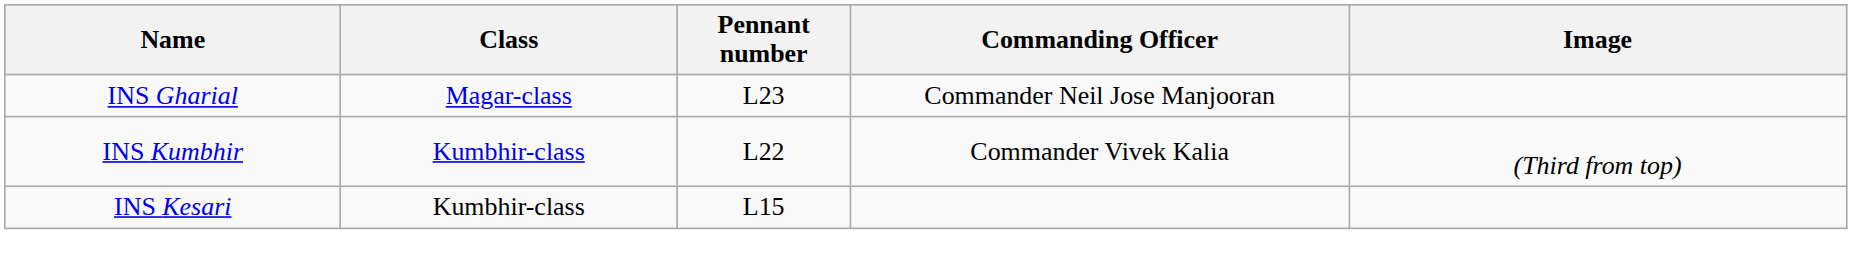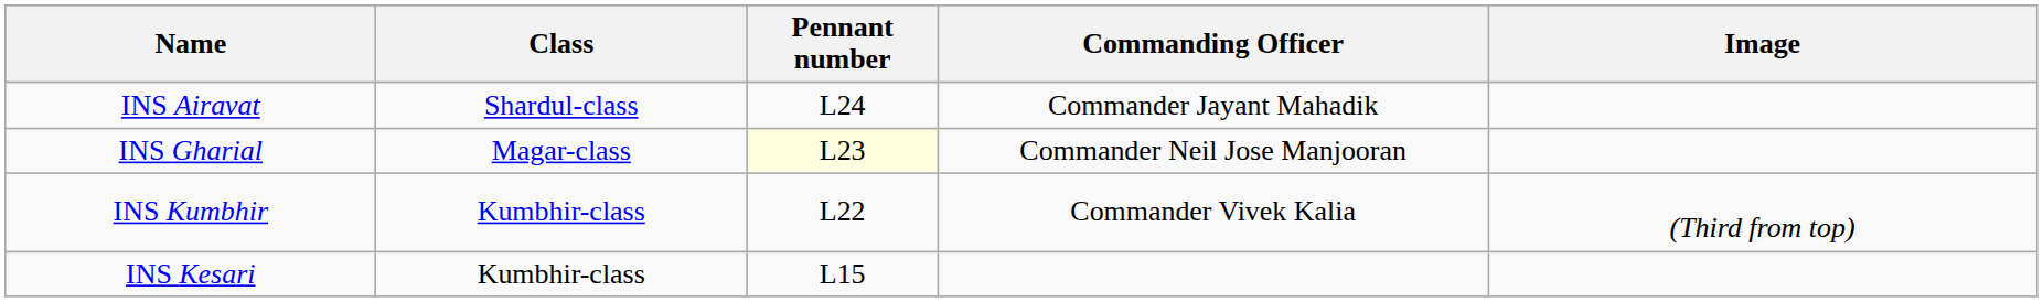+ row: INS Airavat | Shardul-class | L24 | Commander Jayant Mahadik
INS Gharial | Pennant number: no background -> lightyellow background
